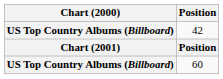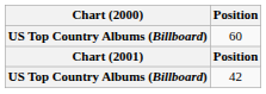rows swapped: 60 <-> 42
